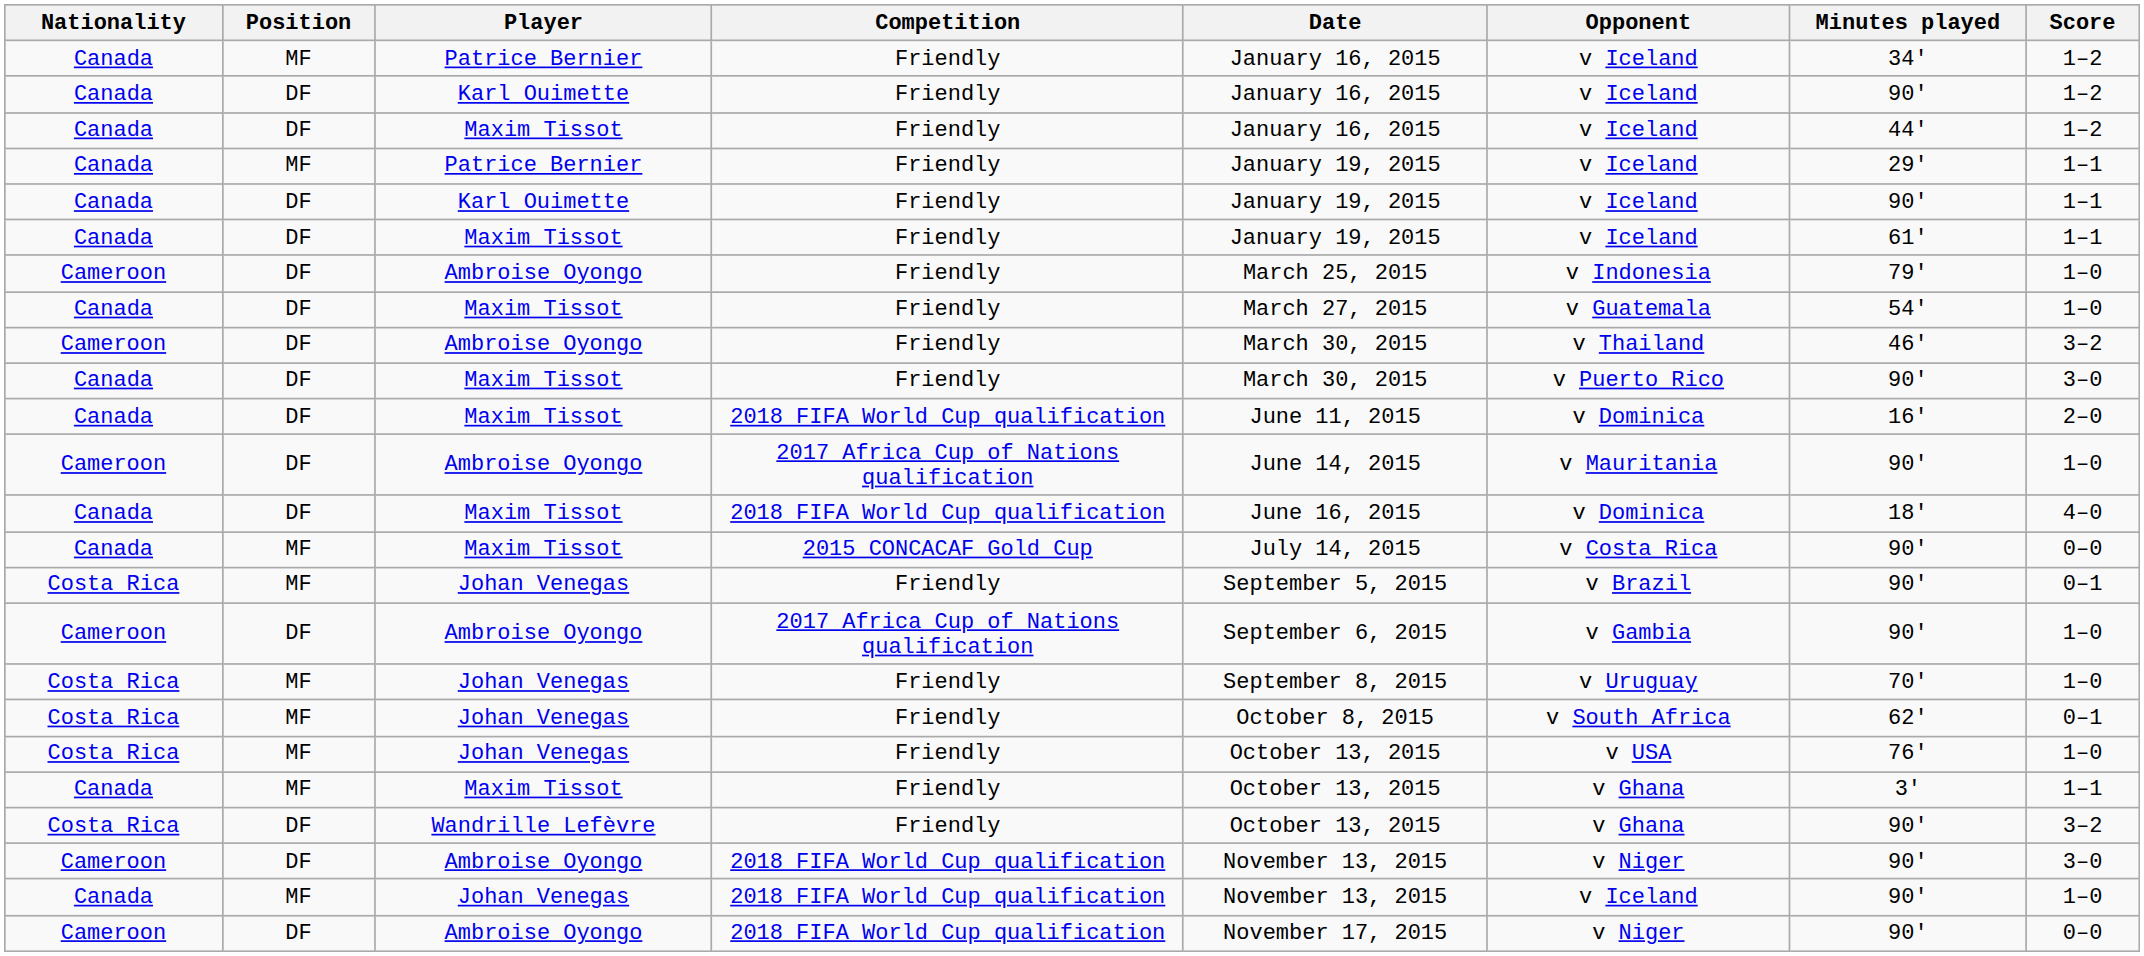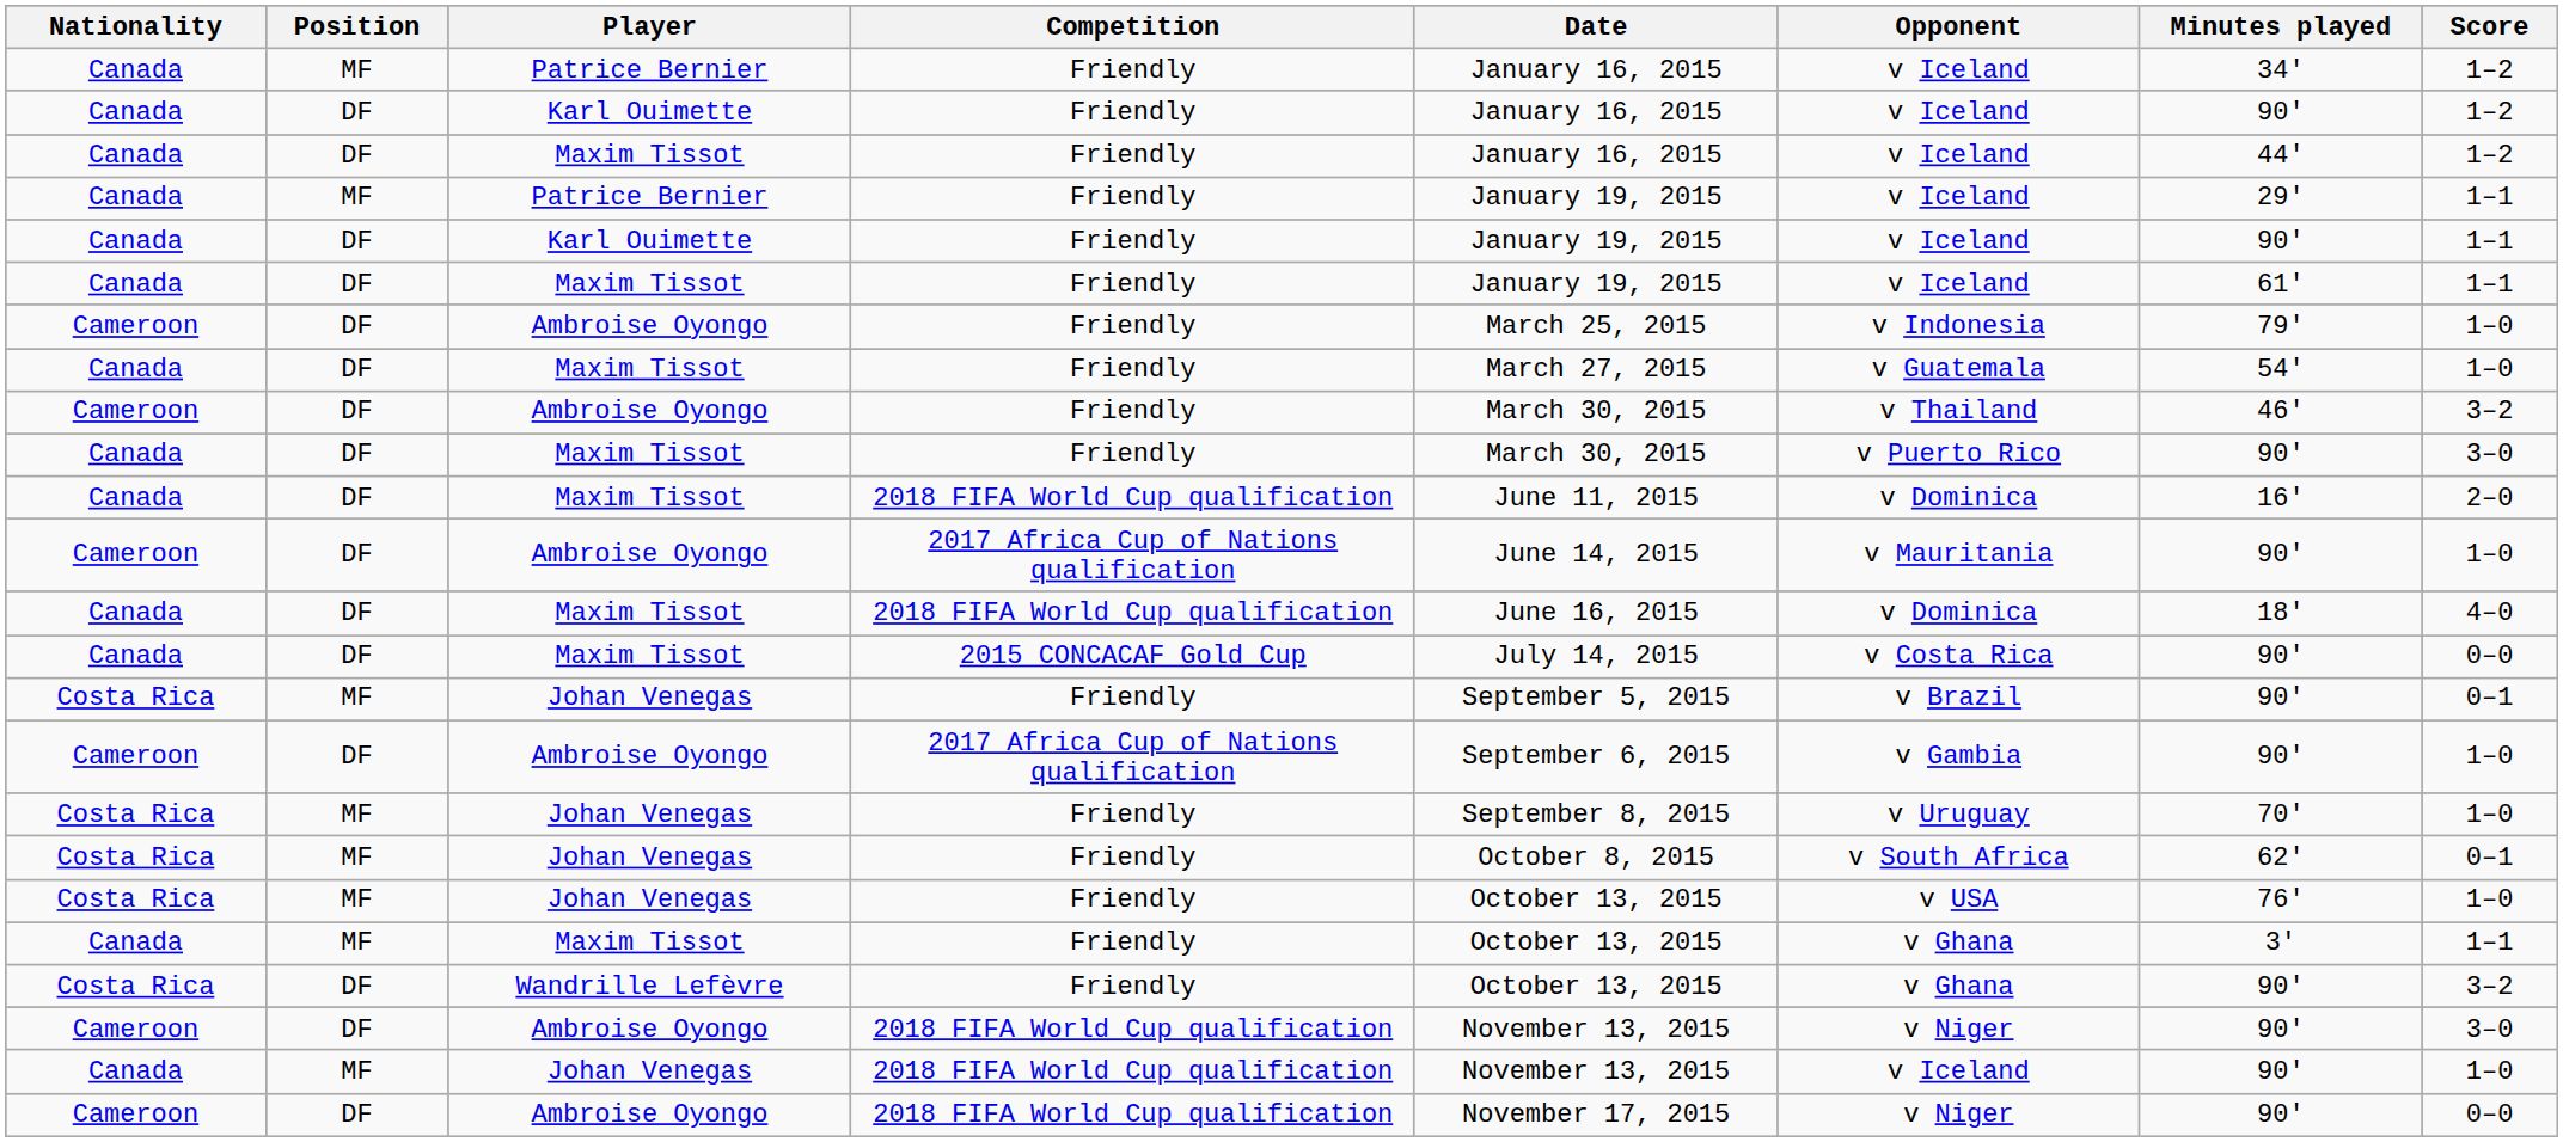Maxim Tissot / 2015 CONCACAF Gold Cup | Position: MF -> DF
